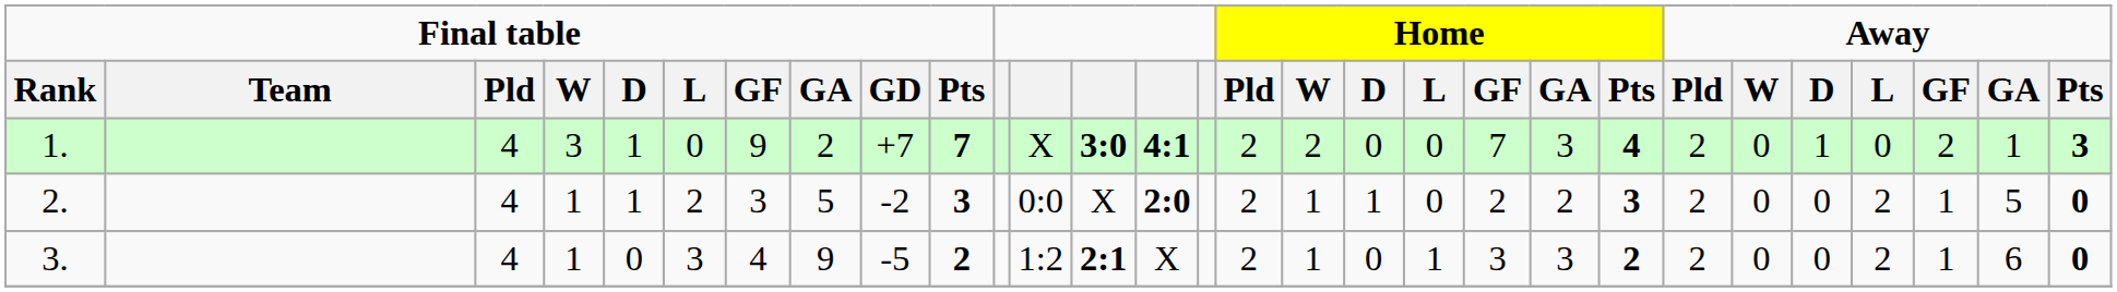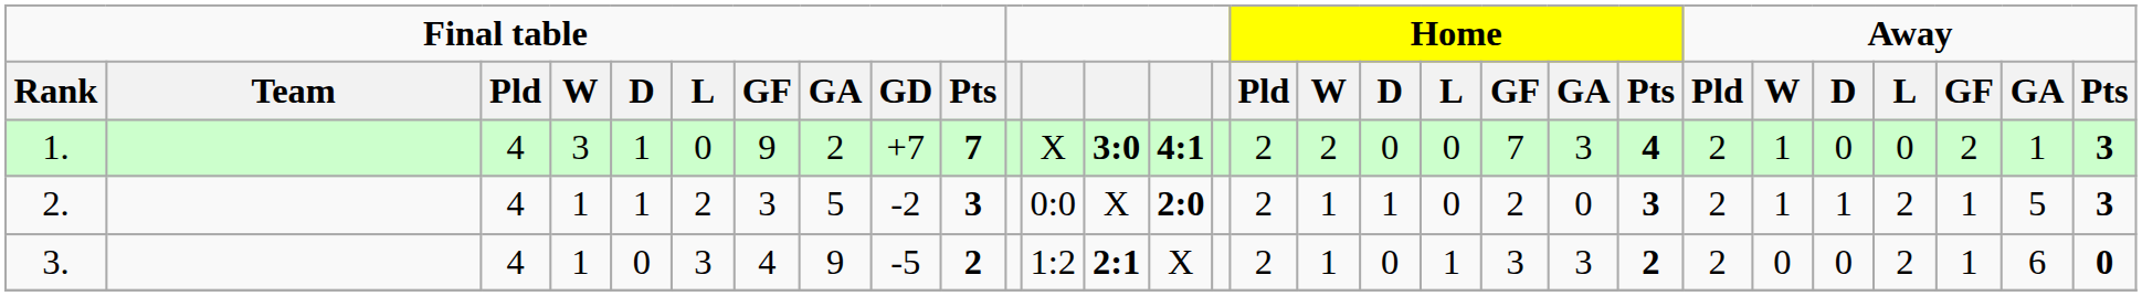1. | Away / W: 0 -> 1
1. | Away / D: 1 -> 0
2. | Home / GA: 2 -> 0
2. | Away / W: 0 -> 1
2. | Away / D: 0 -> 1
2. | Away / Pts: 0 -> 3
